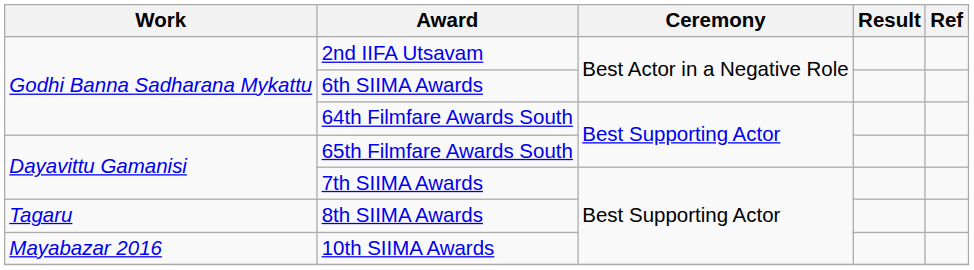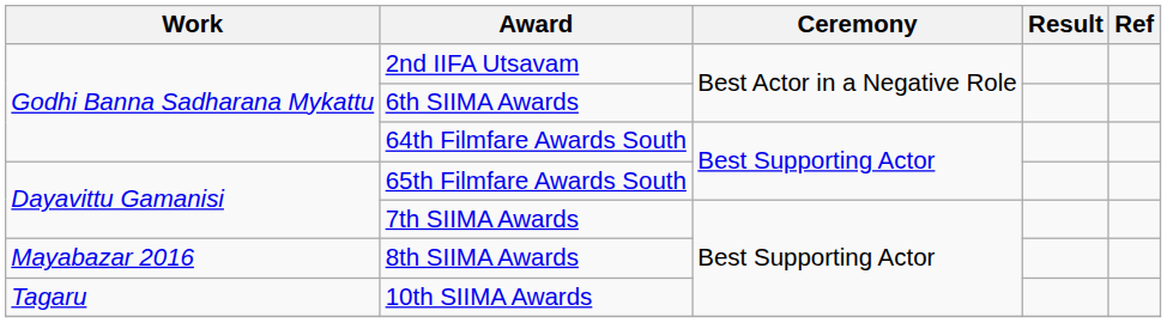8th SIIMA Awards | Work: Tagaru -> Mayabazar 2016
10th SIIMA Awards | Work: Mayabazar 2016 -> Tagaru
